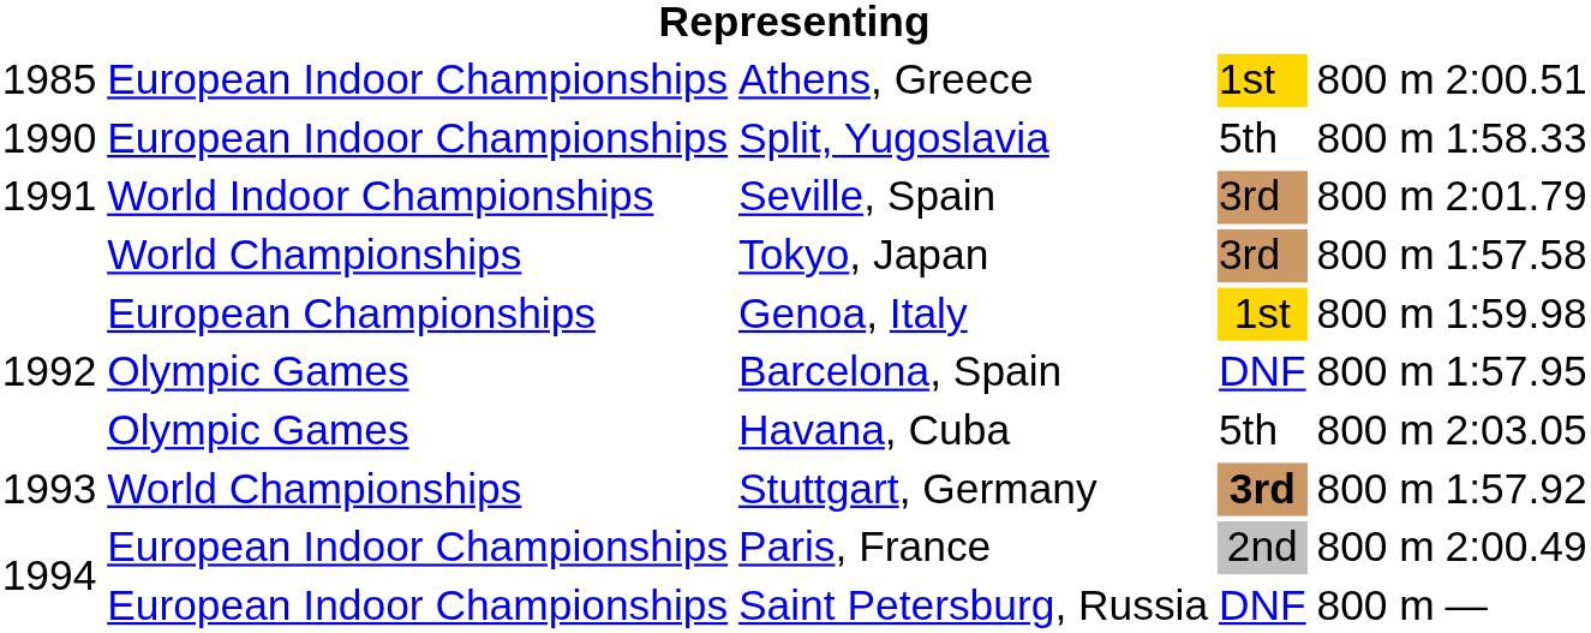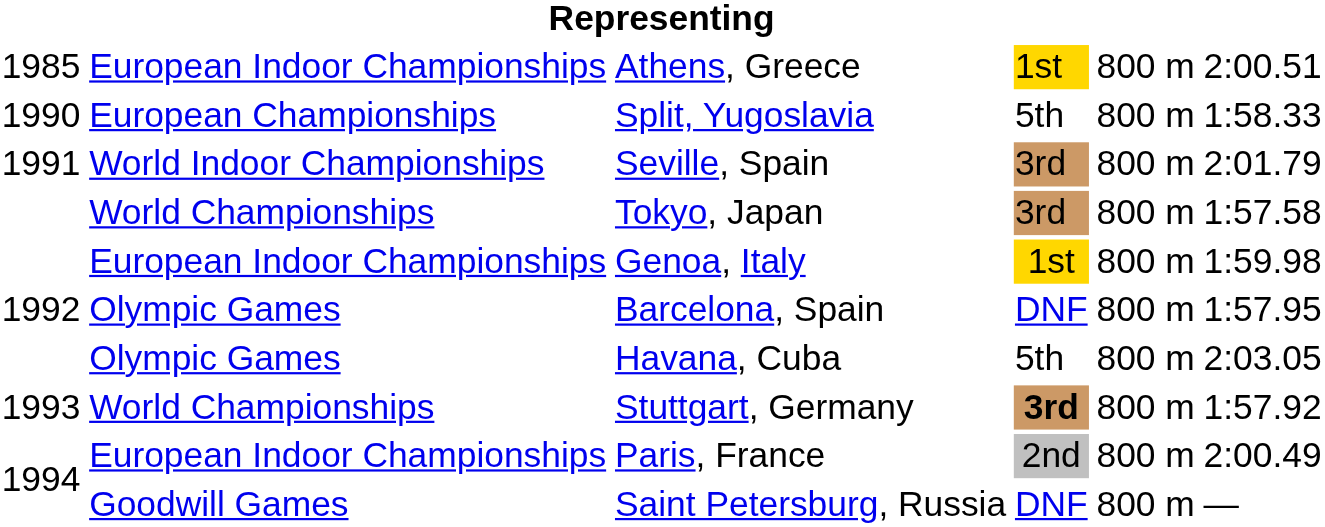Split, Yugoslavia | column 2: European Indoor Championships -> European Championships
Genoa, Italy | column 2: European Championships -> European Indoor Championships
Saint Petersburg, Russia | column 2: European Indoor Championships -> Goodwill Games
